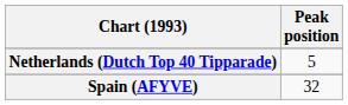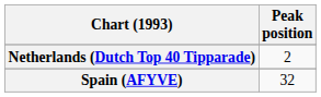Netherlands (Dutch Top 40 Tipparade) | Peak position: 5 -> 2
